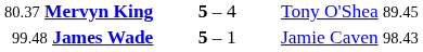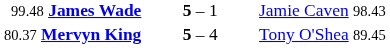rows swapped: 80.37 Mervyn King <-> 99.48 James Wade
